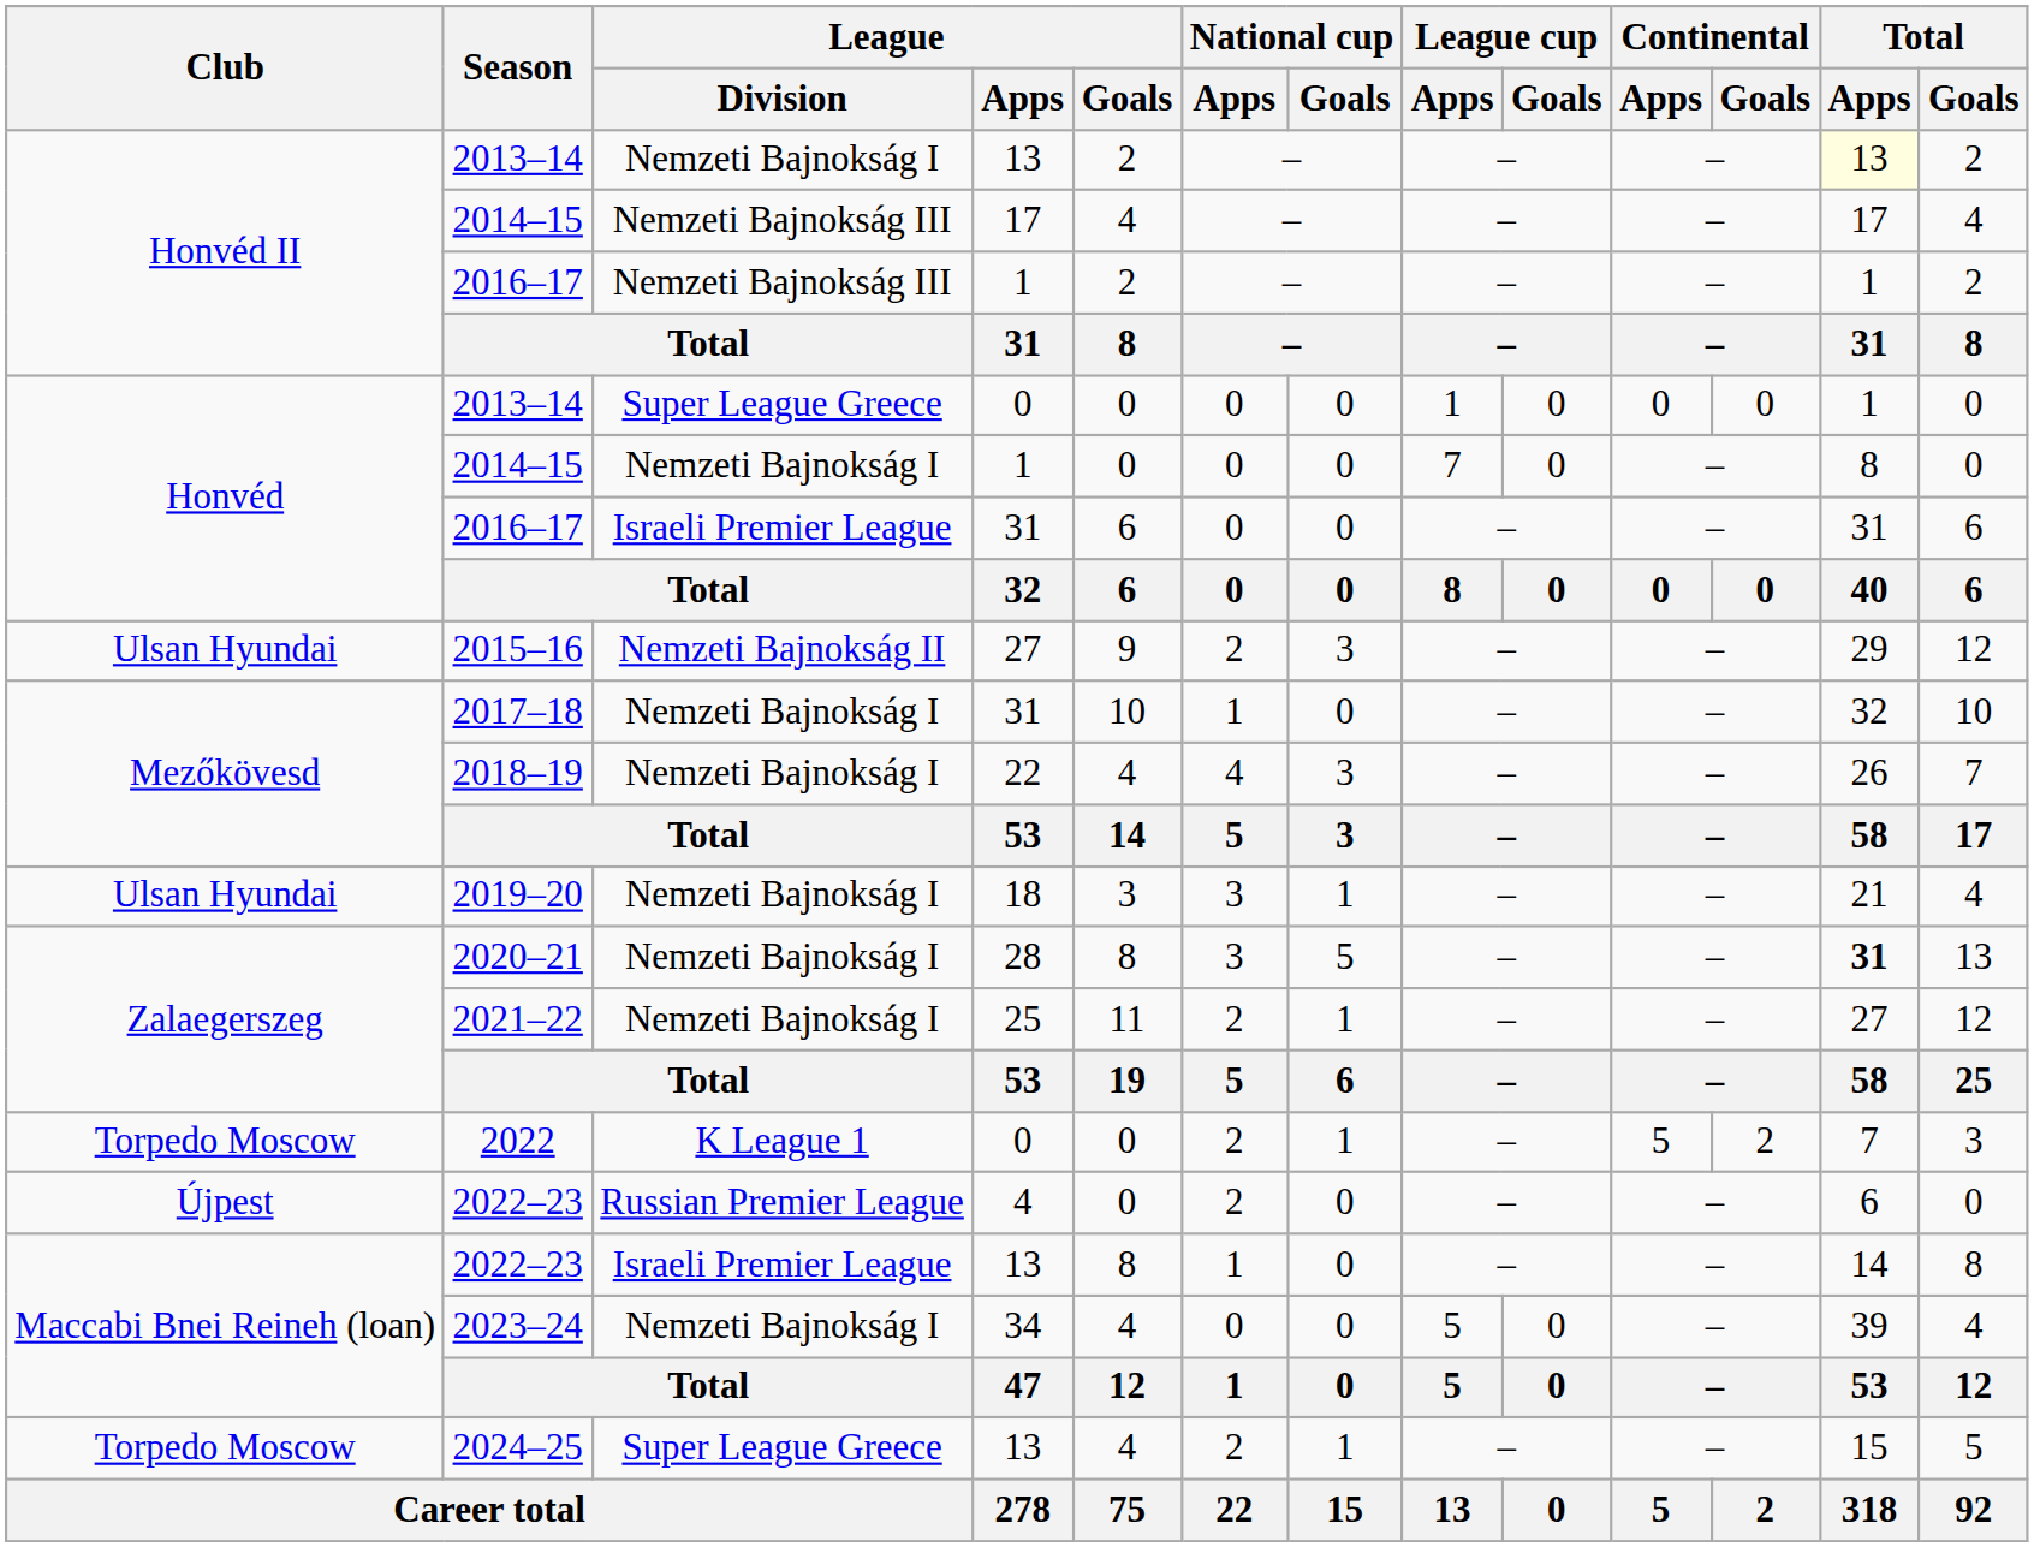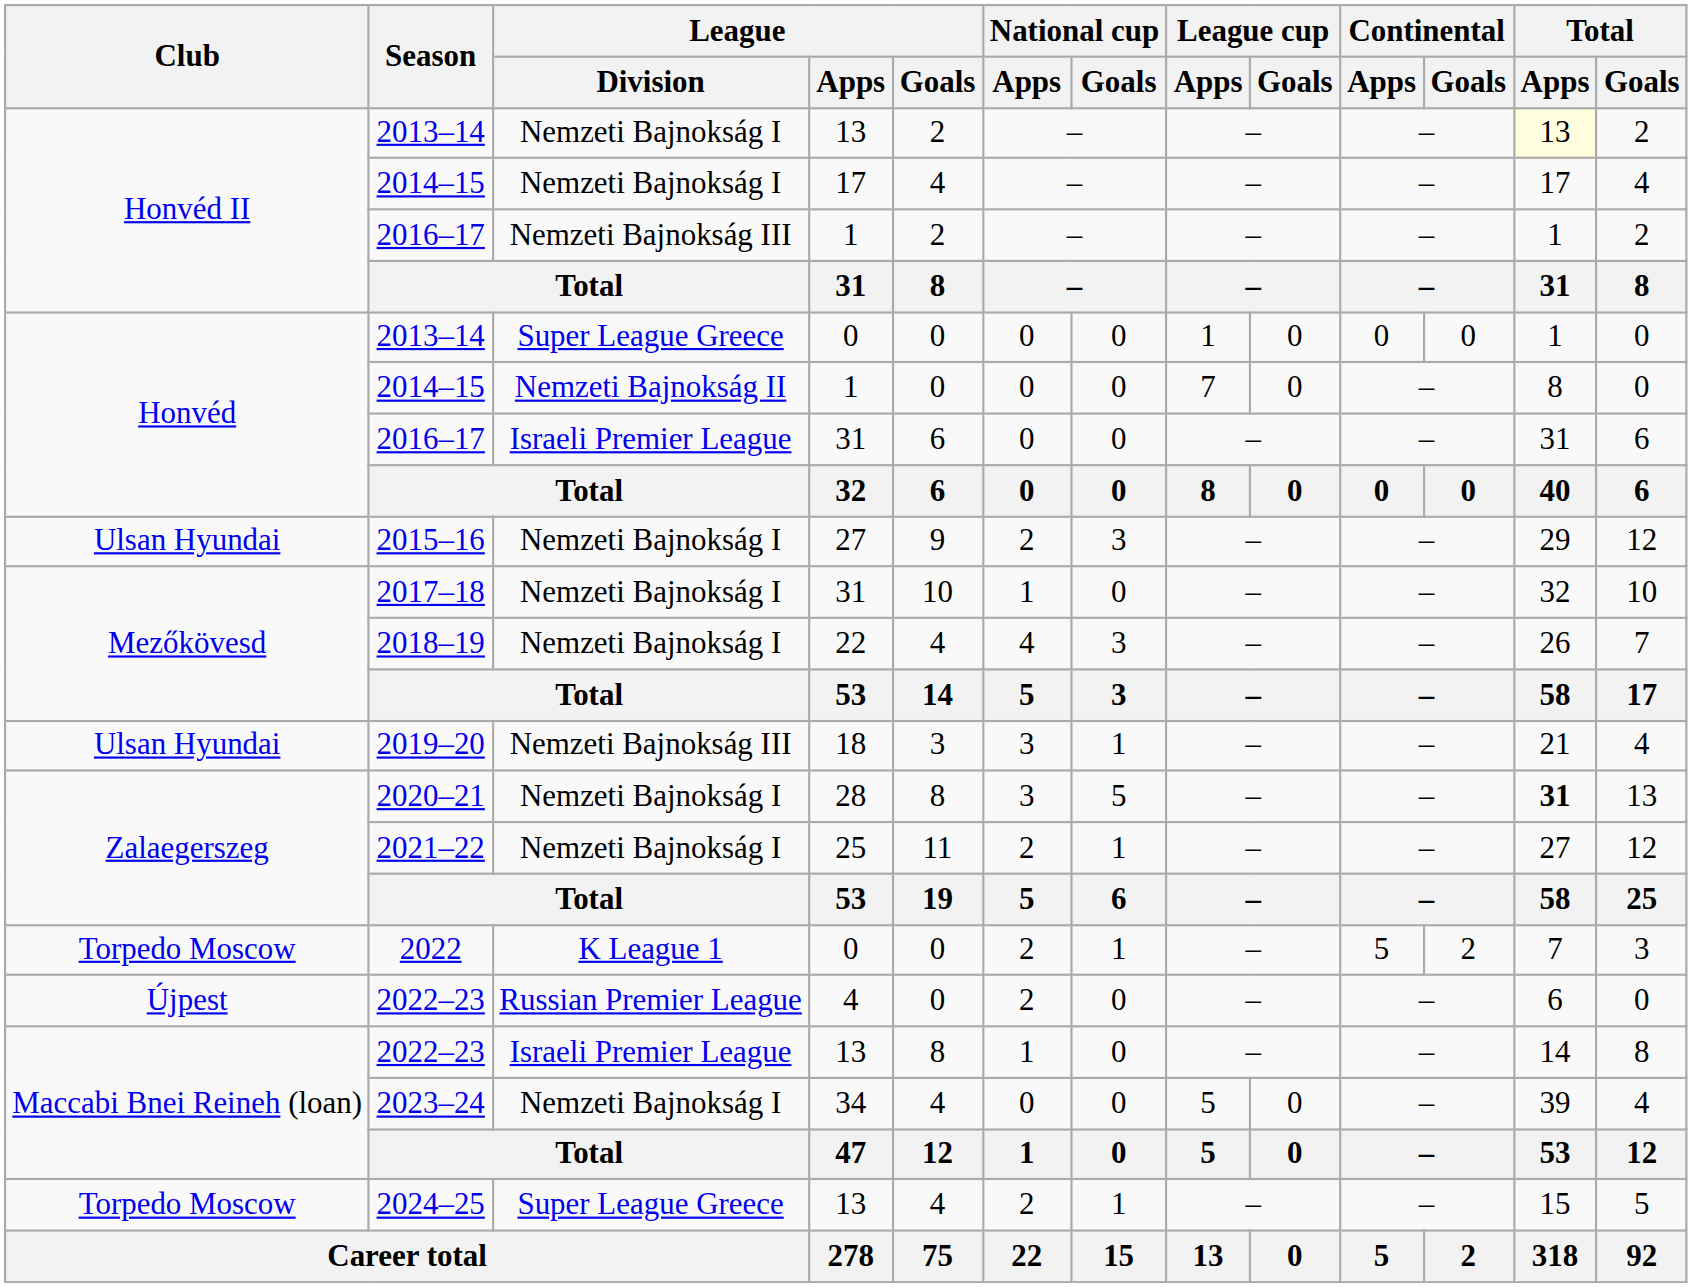2014–15 / 17 | League / Division: Nemzeti Bajnokság III -> Nemzeti Bajnokság I
2014–15 / 1 | League / Division: Nemzeti Bajnokság I -> Nemzeti Bajnokság II
2015–16 | League / Division: Nemzeti Bajnokság II -> Nemzeti Bajnokság I
2019–20 | League / Division: Nemzeti Bajnokság I -> Nemzeti Bajnokság III
